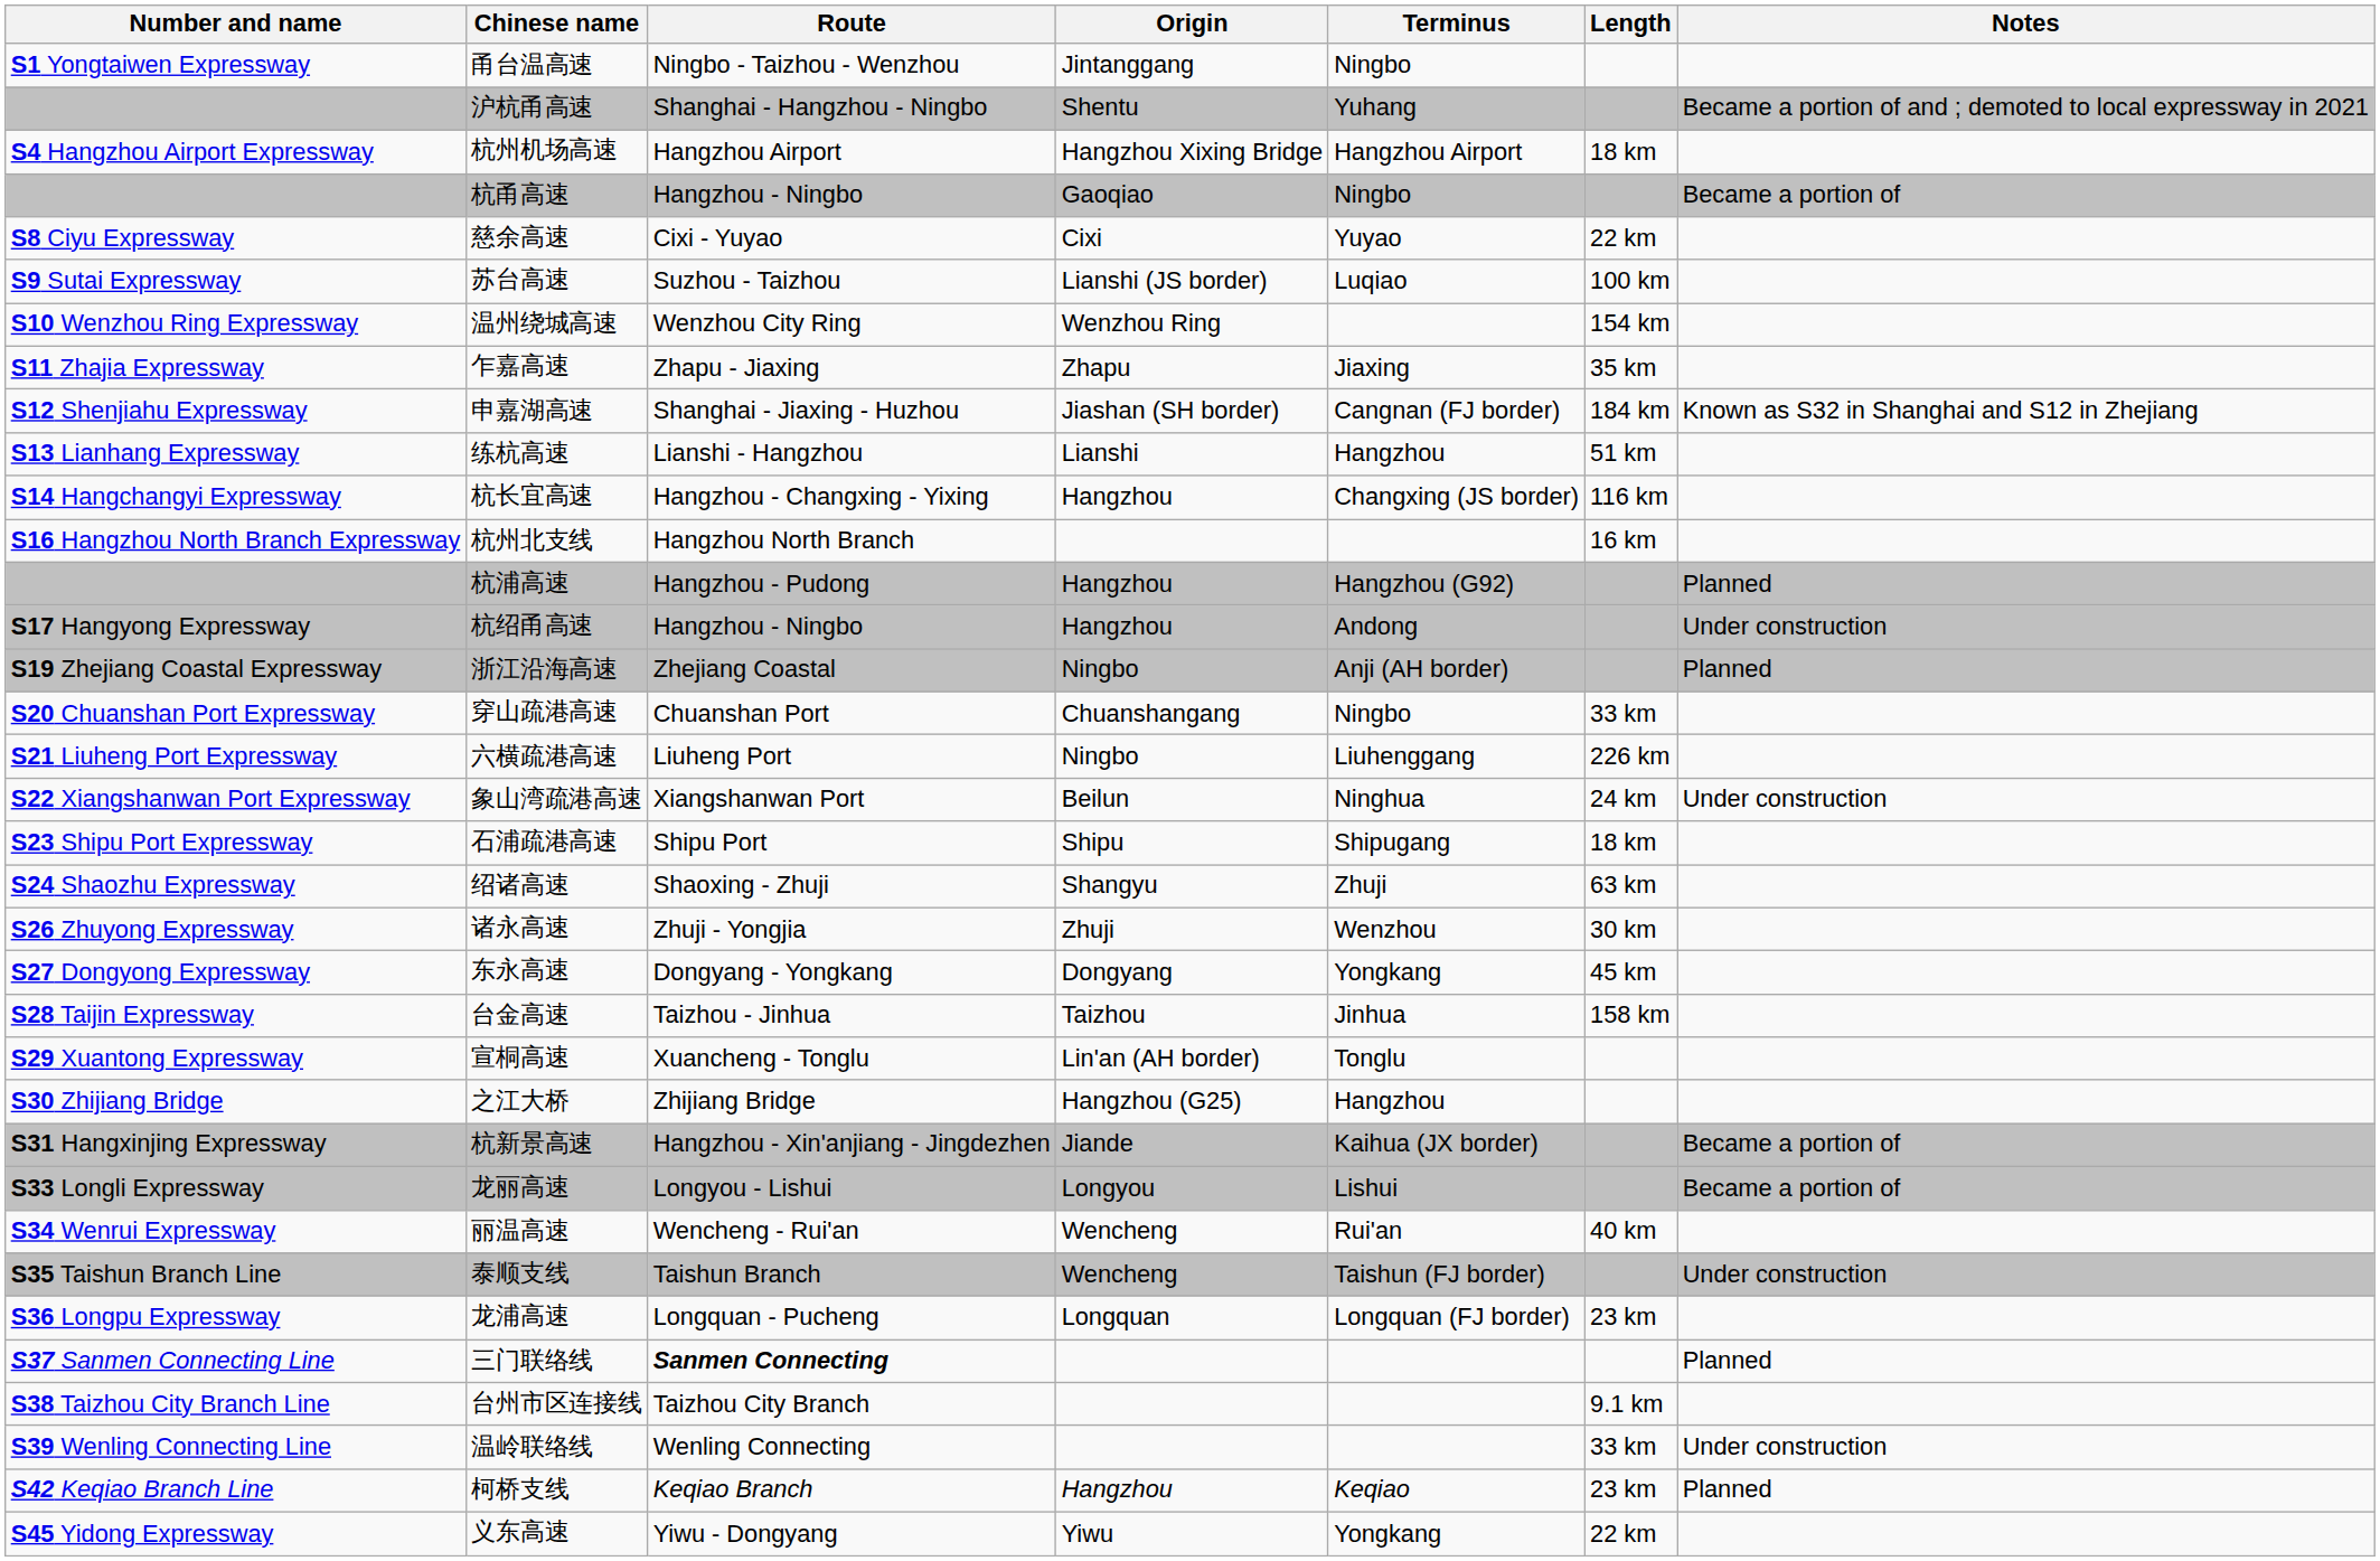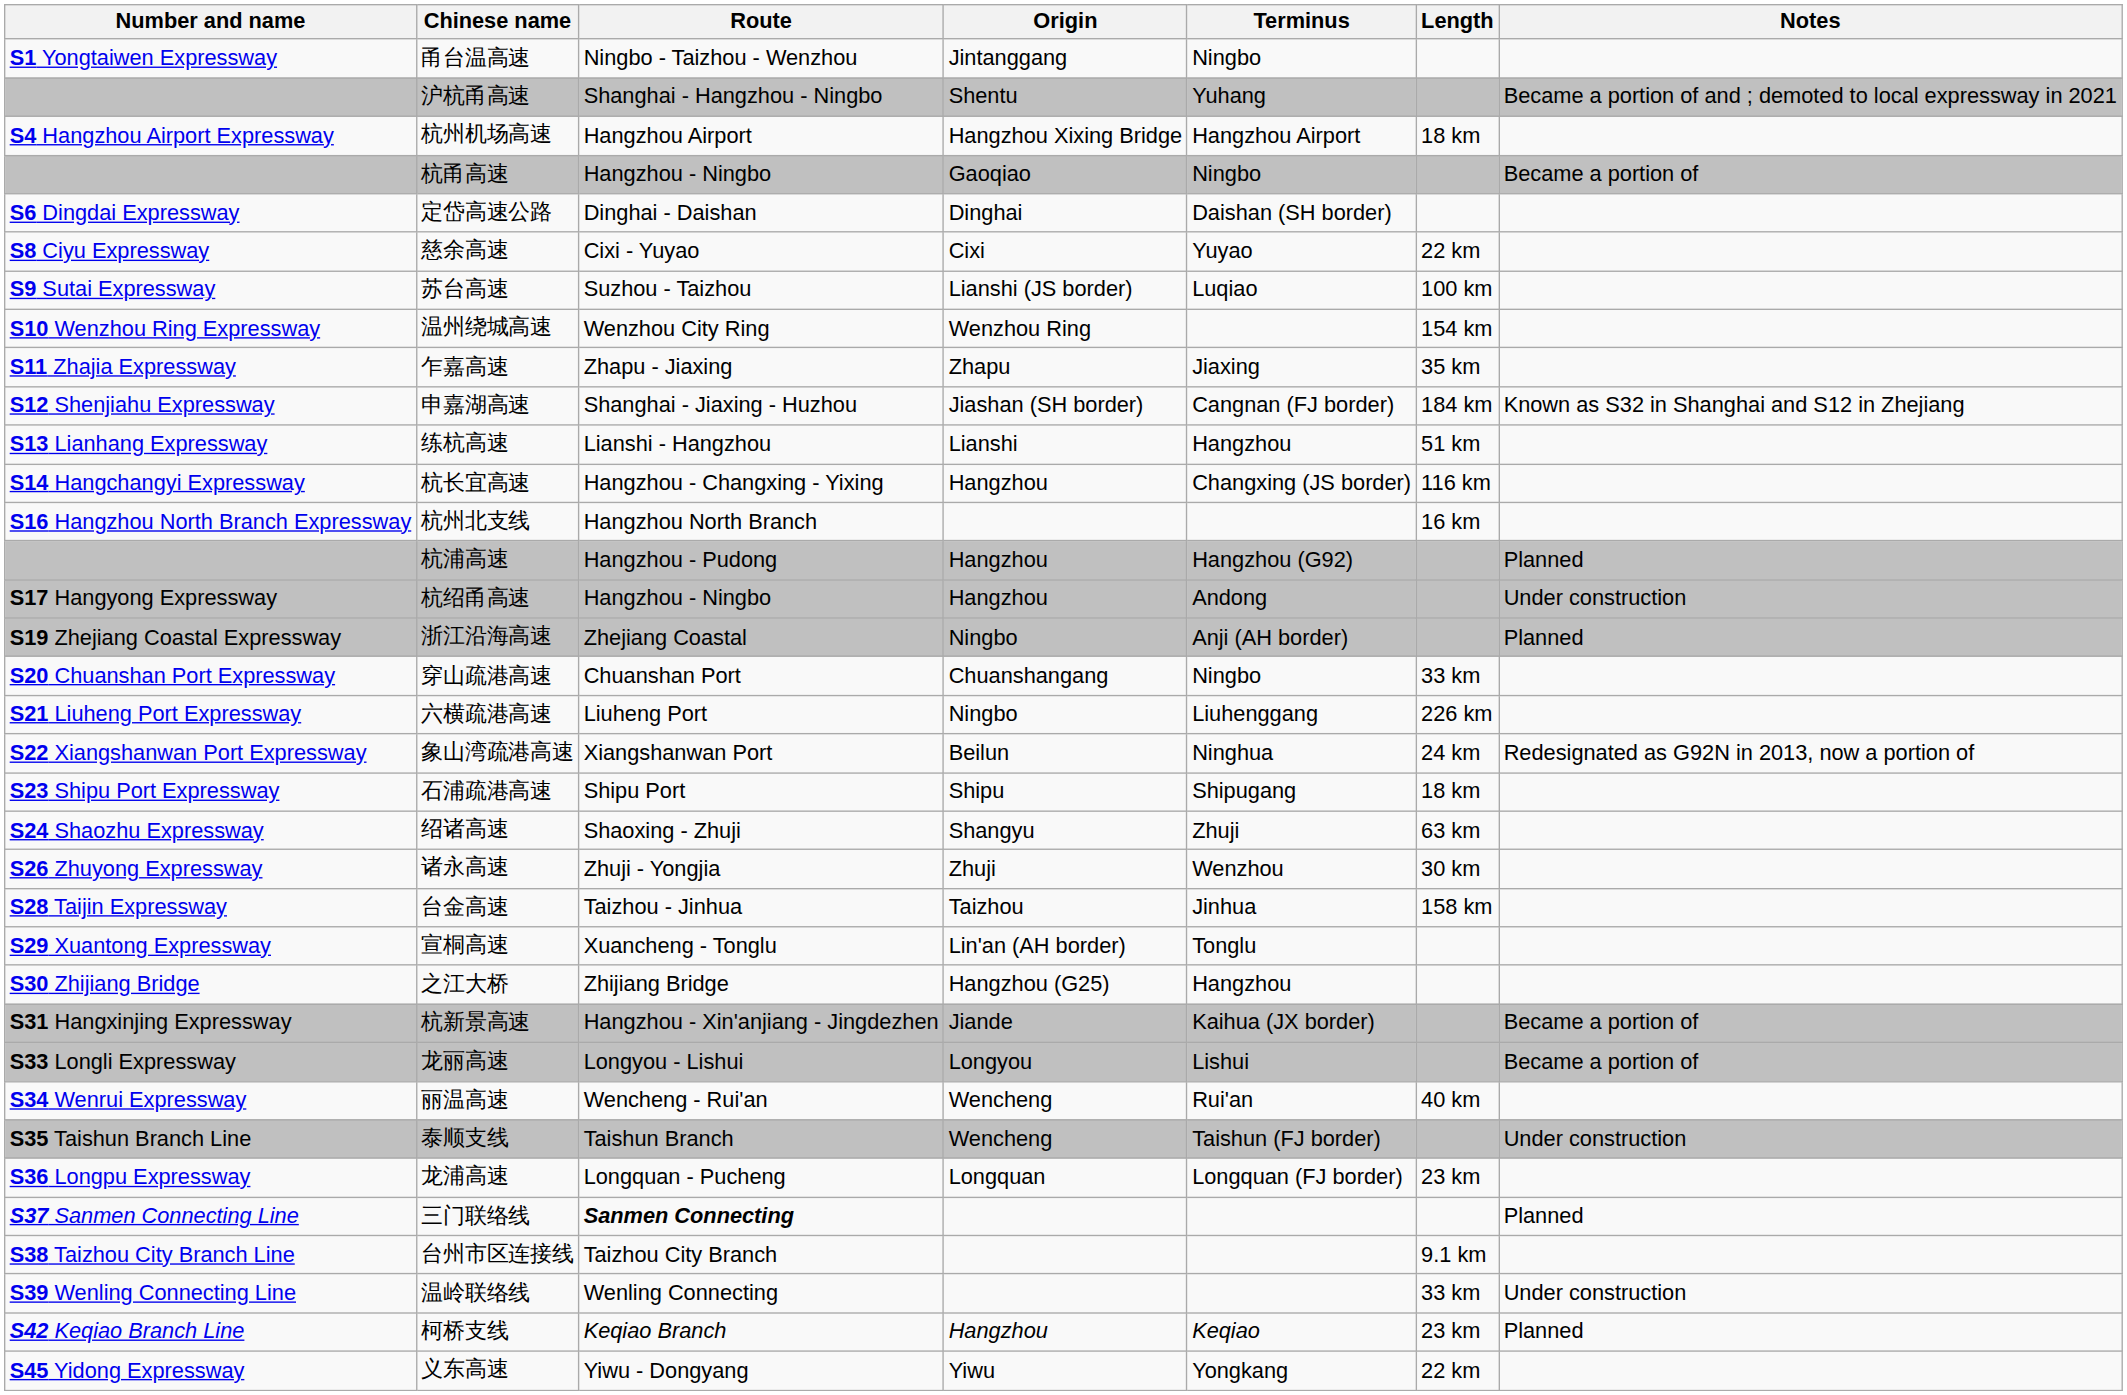+ row: S6 Dingdai Expressway | 定岱高速公路 | Dinghai - Daishan | Dinghai | Daishan (SH border)
象山湾疏港高速 | Notes: Under construction -> Redesignated as G92N in 2013, now a portion of
- row: S27 Dongyong Expressway | 东永高速 | Dongyang - Yongkang | Dongyang | Yongkang | 45 km
